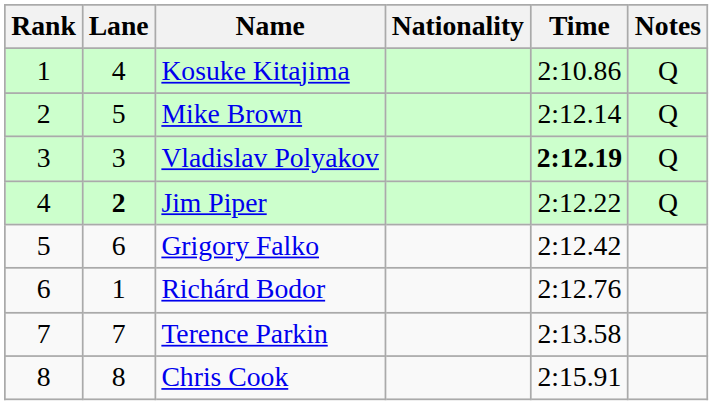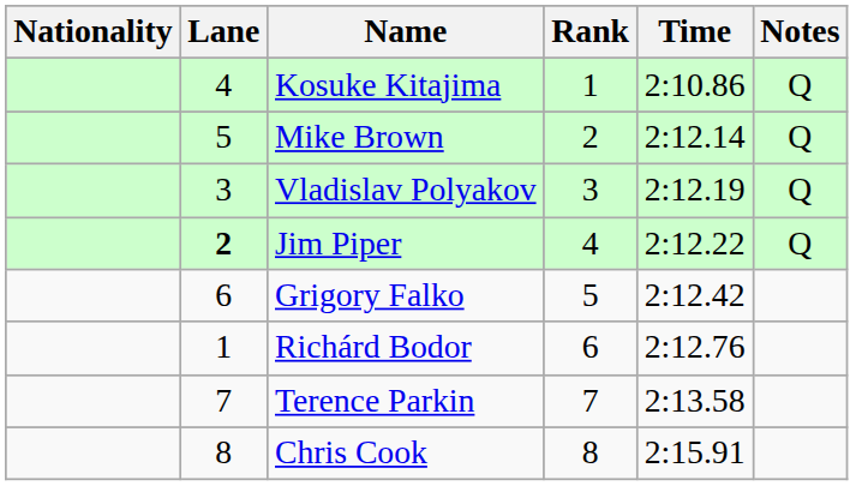columns swapped: Rank <-> Nationality
Vladislav Polyakov | Time: bold -> normal
